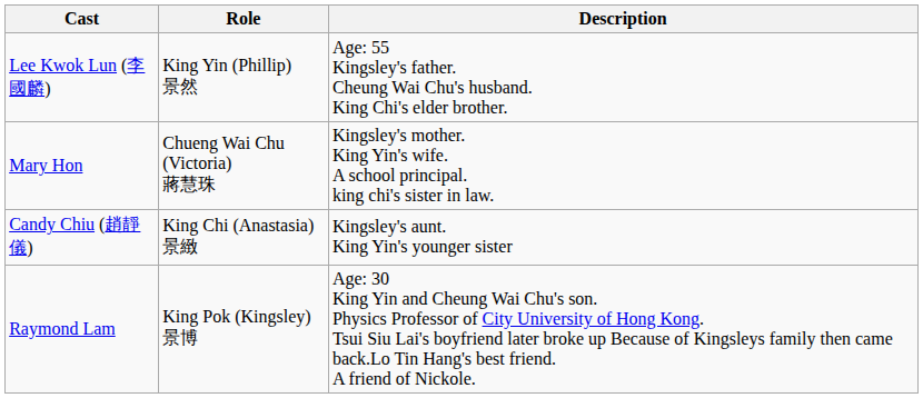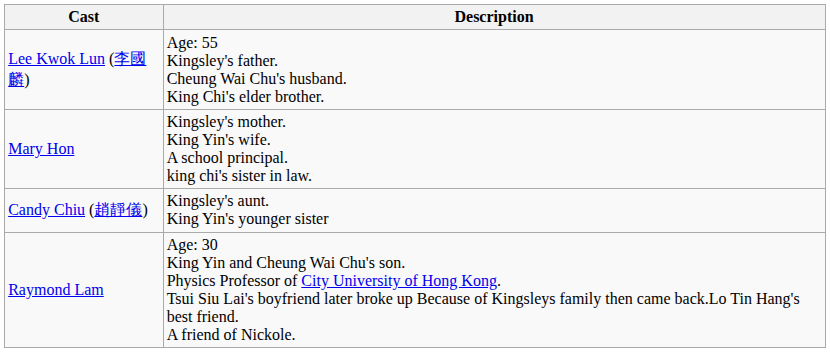- column: Role | King Yin (Phillip) 景然 | Chueng Wai Chu (Victoria) 蔣慧珠 | King Chi (Anastasia) 景緻 | King Pok (Kingsley) 景博
